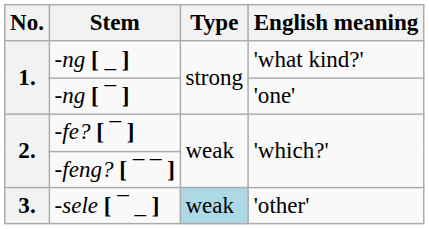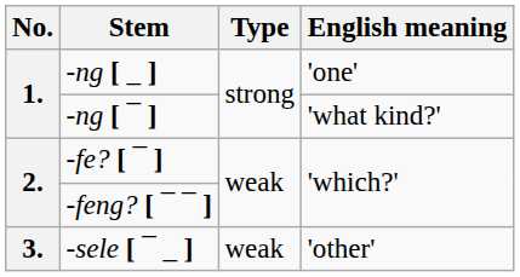-ng [ _ ] | English meaning: 'what kind?' -> 'one'
-ng [ ¯ ] | English meaning: 'one' -> 'what kind?'
-sele [ ¯ _ ] | Type: lightblue background -> no background
